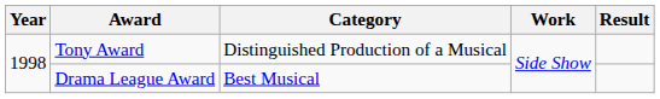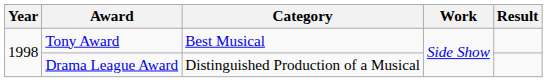Tony Award | Category: Distinguished Production of a Musical -> Best Musical
Drama League Award | Category: Best Musical -> Distinguished Production of a Musical
